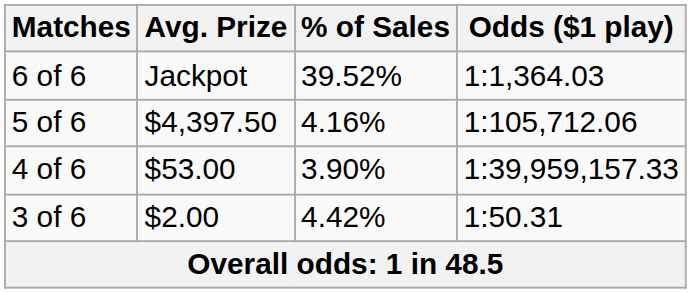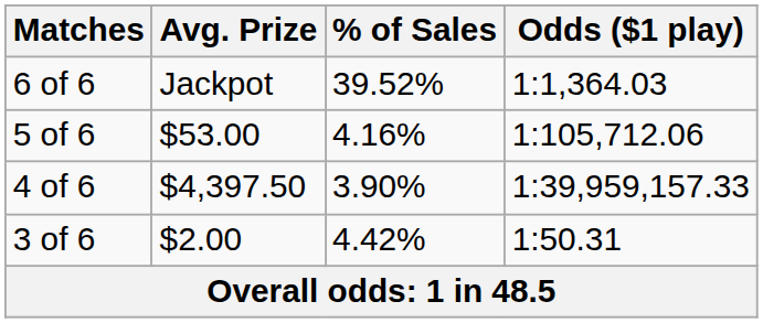5 of 6 | Avg. Prize: $4,397.50 -> $53.00
4 of 6 | Avg. Prize: $53.00 -> $4,397.50
